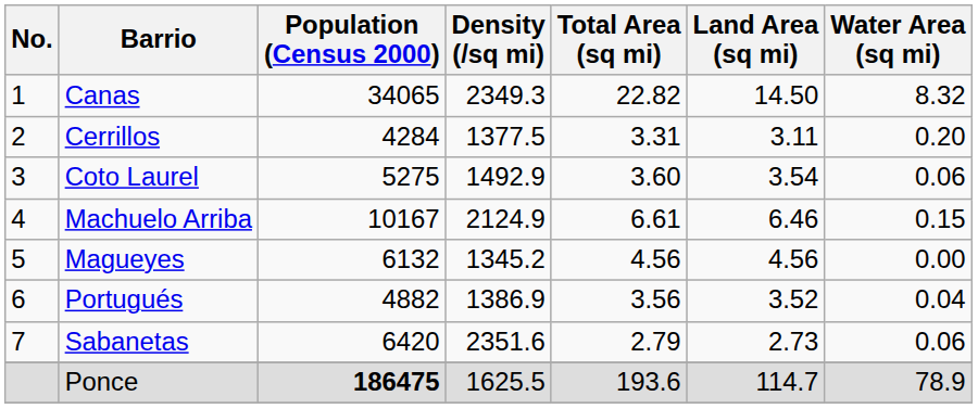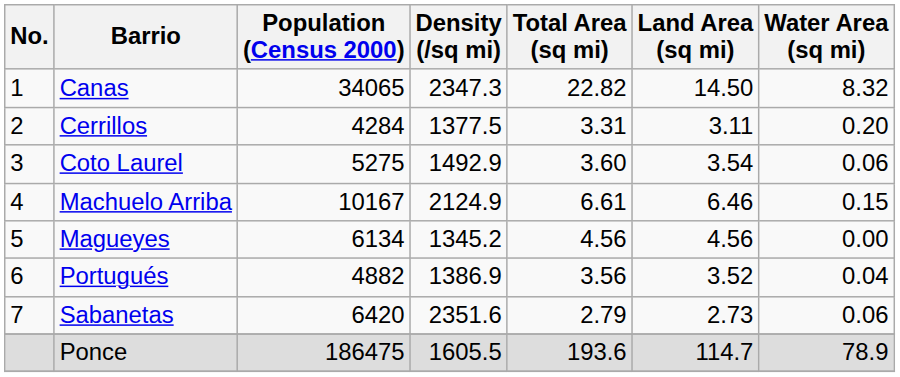Canas | Density (/sq mi): 2349.3 -> 2347.3
Magueyes | Population (Census 2000): 6132 -> 6134
Ponce | Population (Census 2000): bold -> normal
Ponce | Density (/sq mi): 1625.5 -> 1605.5
